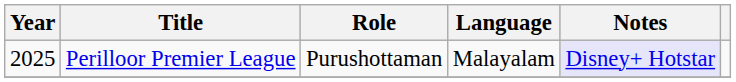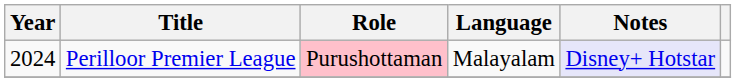Perilloor Premier League | Year: 2025 -> 2024
Perilloor Premier League | Role: no background -> pink background
